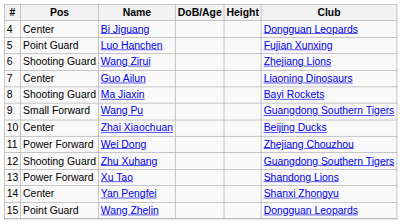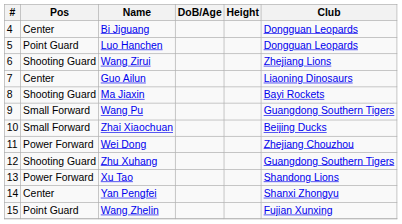Luo Hanchen | Club: Fujian Xunxing -> Dongguan Leopards
Zhai Xiaochuan | Pos: Center -> Small Forward
Wang Zhelin | Club: Dongguan Leopards -> Fujian Xunxing
